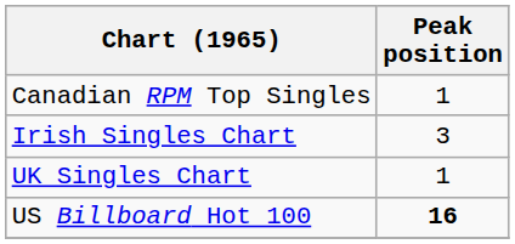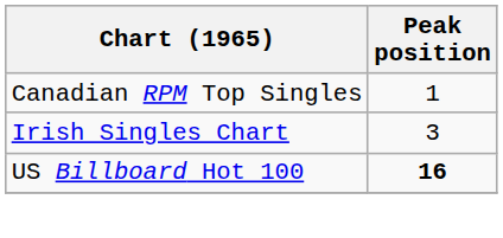- row: UK Singles Chart | 1
